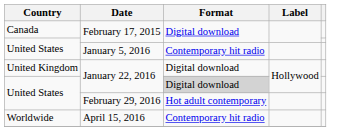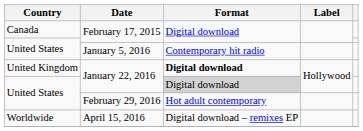United Kingdom / January 22, 2016 | Format: normal -> bold
April 15, 2016 | Format: Contemporary hit radio -> Digital download – remixes EP
